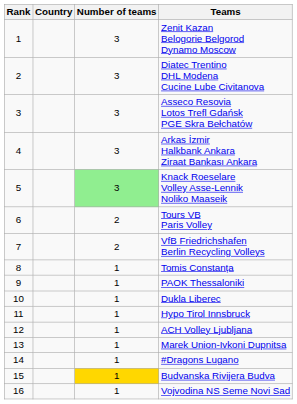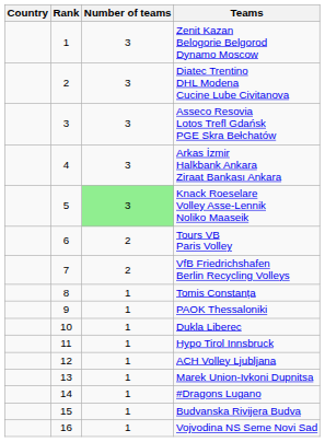columns swapped: Rank <-> Country
Budvanska Rivijera Budva | Number of teams: gold background -> no background
